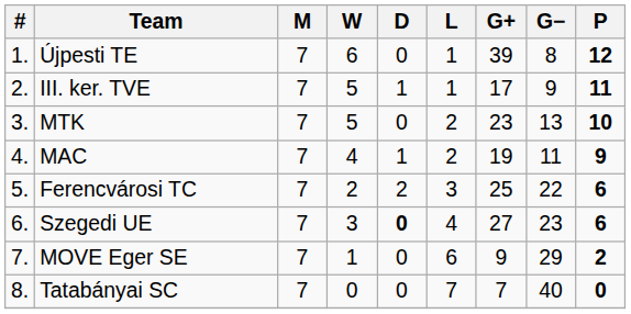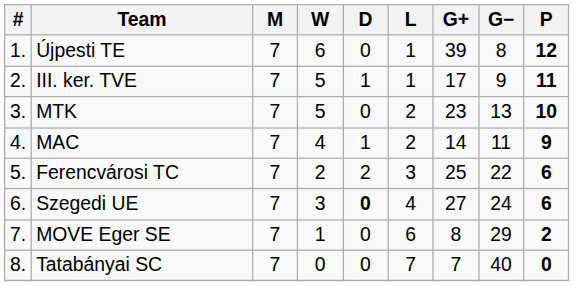MAC | G+: 19 -> 14
Szegedi UE | G−: 23 -> 24
MOVE Eger SE | G+: 9 -> 8
